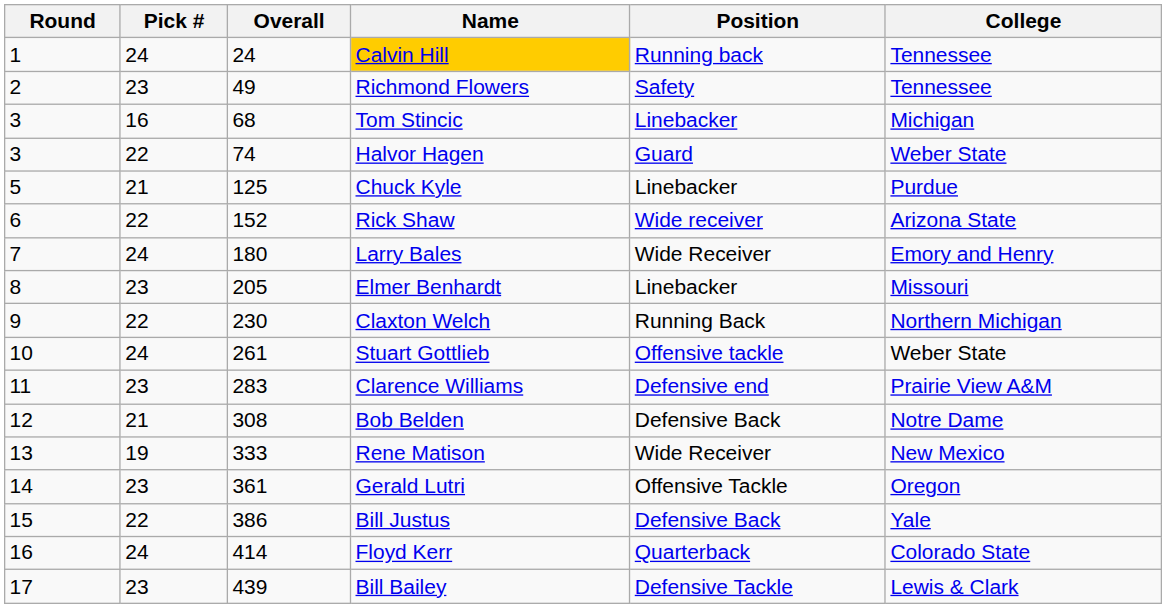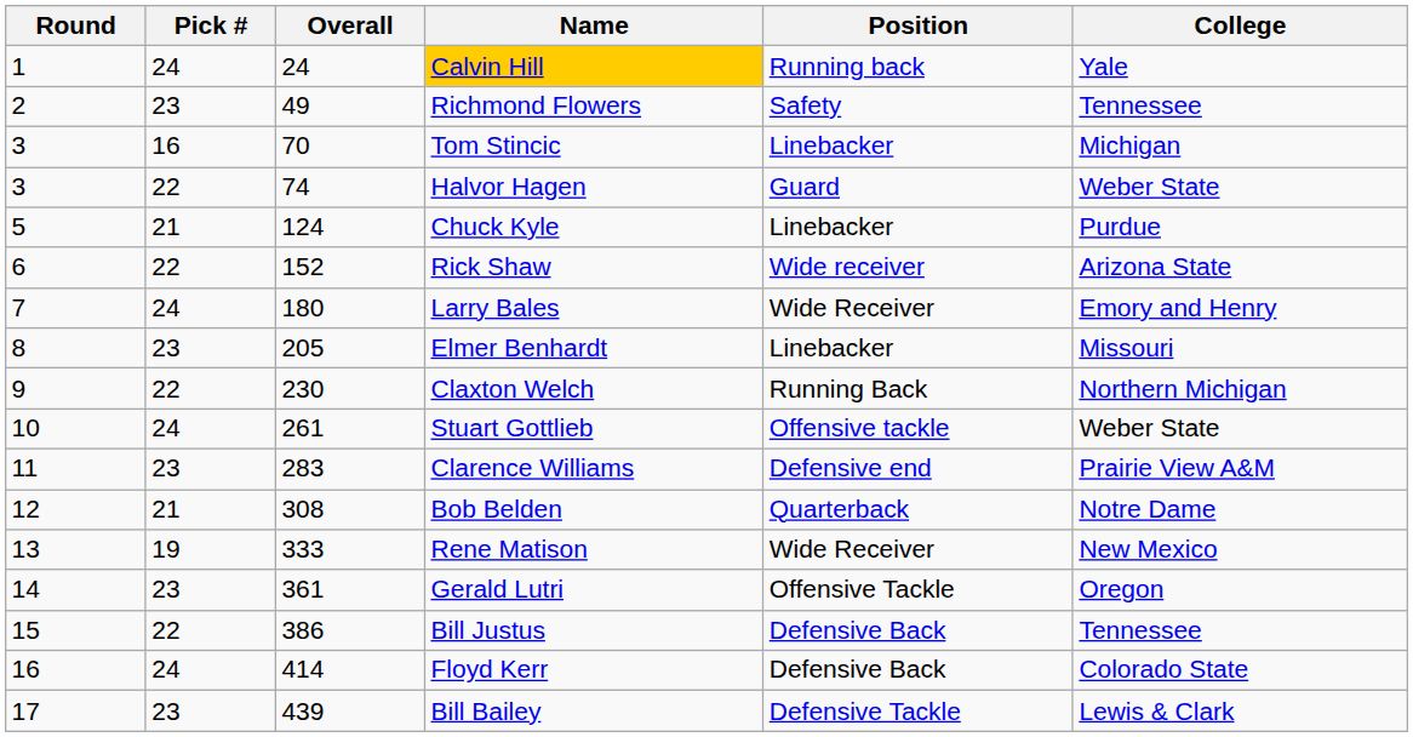Calvin Hill | College: Tennessee -> Yale
Tom Stincic | Overall: 68 -> 70
Chuck Kyle | Overall: 125 -> 124
Bob Belden | Position: Defensive Back -> Quarterback
Bill Justus | College: Yale -> Tennessee
Floyd Kerr | Position: Quarterback -> Defensive Back
